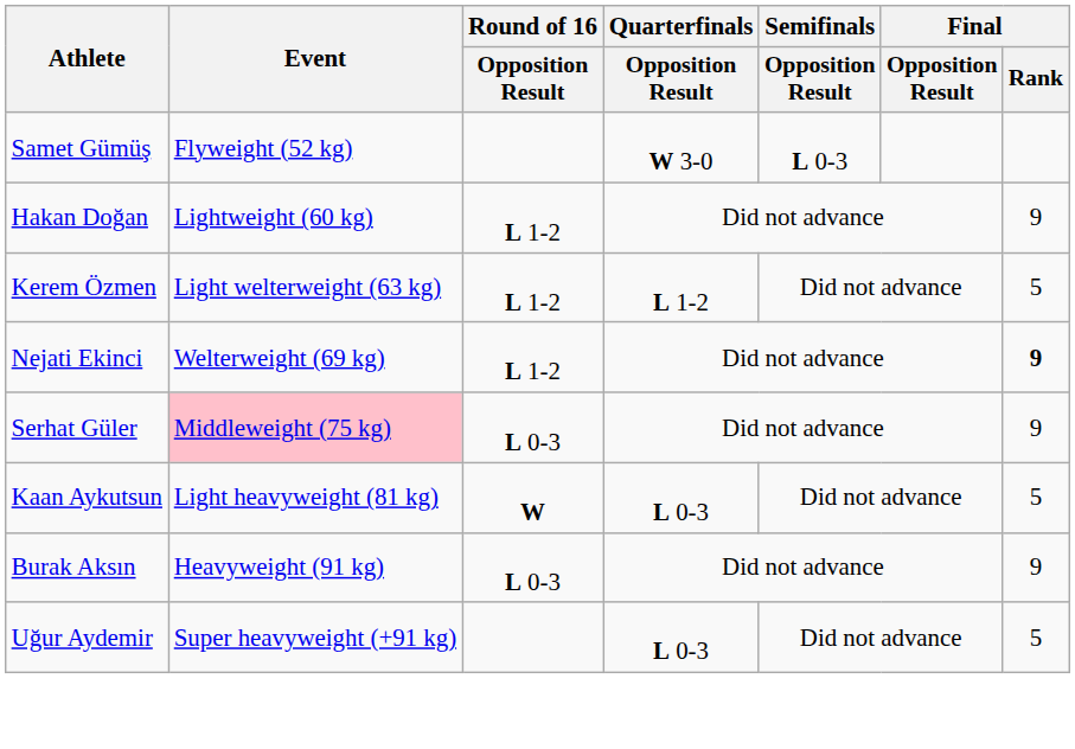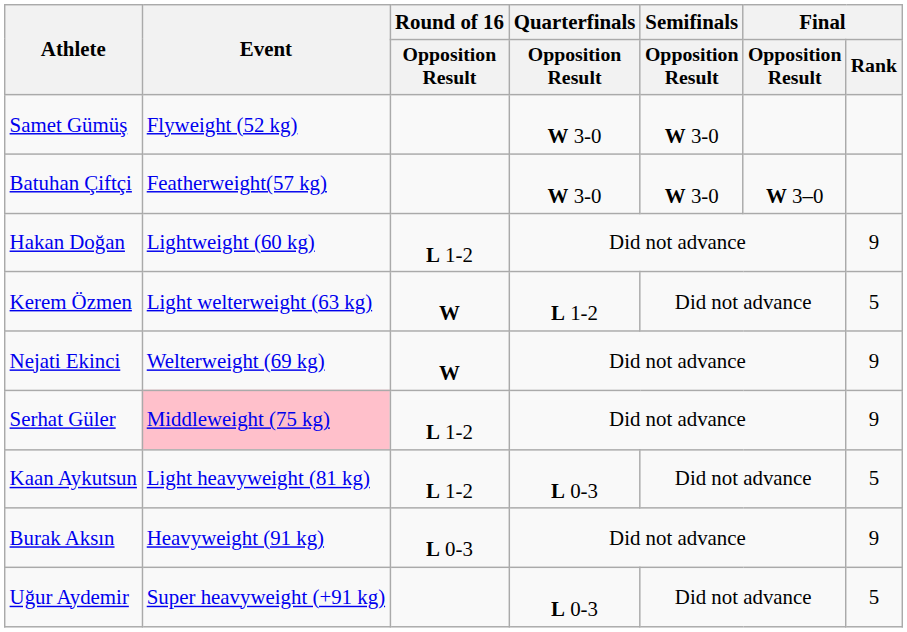Samet Gümüş | Semifinals / Opposition Result: L 0-3 -> W 3-0
+ row: Batuhan Çiftçi | Featherweight(57 kg) | W 3-0 | W 3-0 | W 3–0
Kerem Özmen | Round of 16 / Opposition Result: L 1-2 -> W
Nejati Ekinci | Round of 16 / Opposition Result: L 1-2 -> W
Nejati Ekinci | Final / Rank: bold -> normal
Serhat Güler | Round of 16 / Opposition Result: L 0-3 -> L 1-2
Kaan Aykutsun | Round of 16 / Opposition Result: W -> L 1-2
